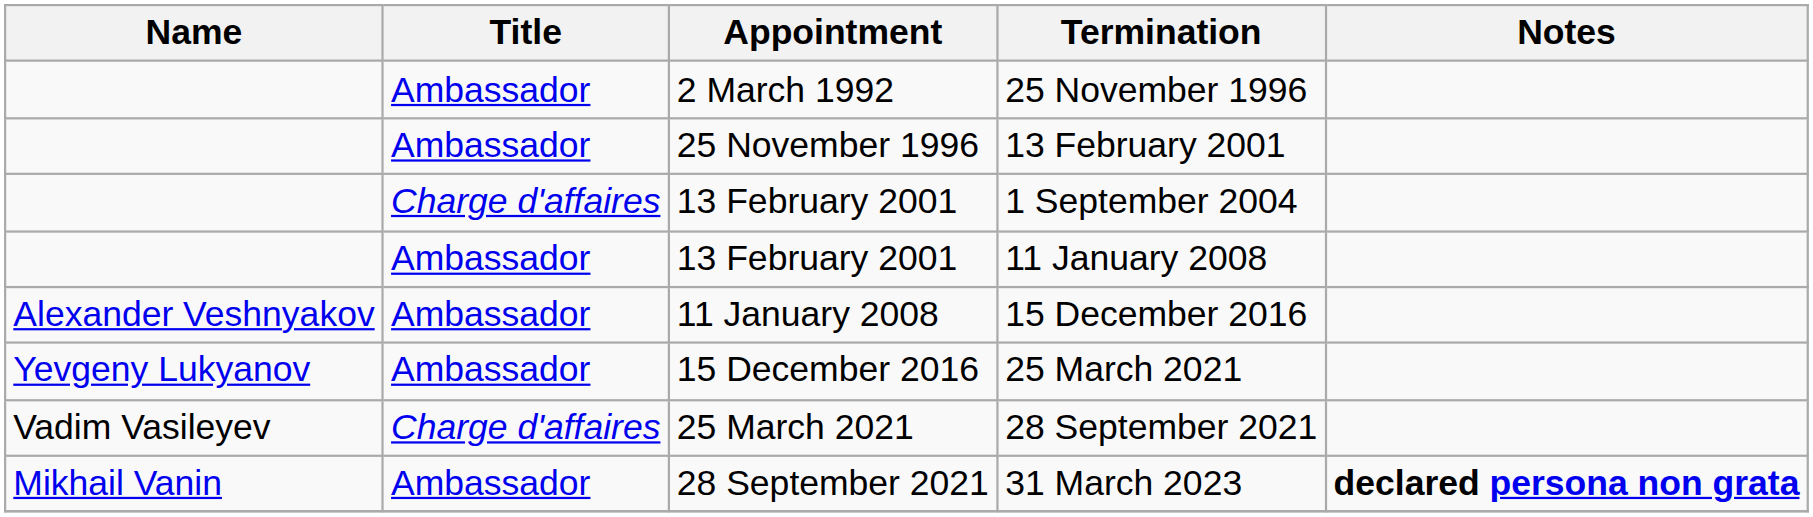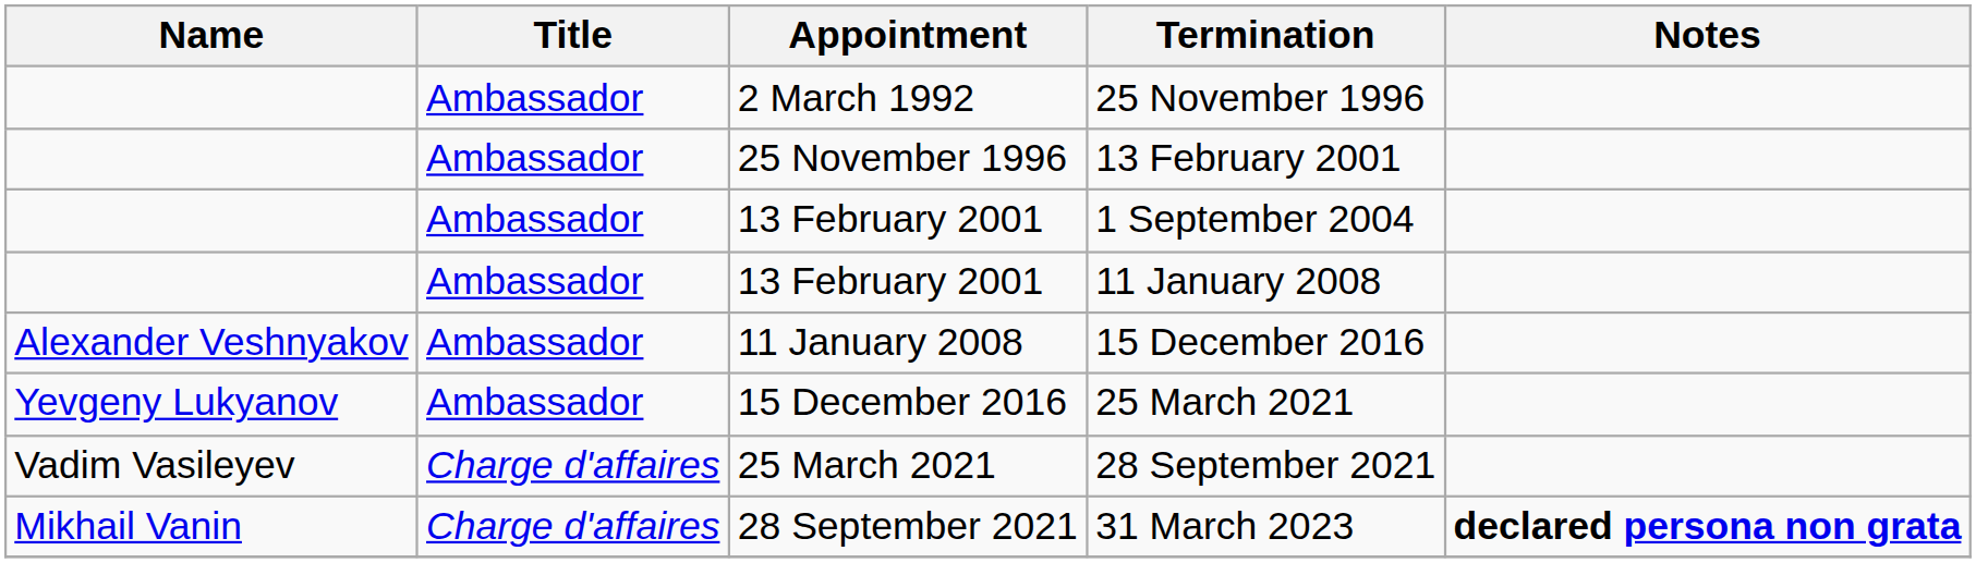1 September 2004 | Title: Charge d'affaires -> Ambassador
31 March 2023 | Title: Ambassador -> Charge d'affaires
